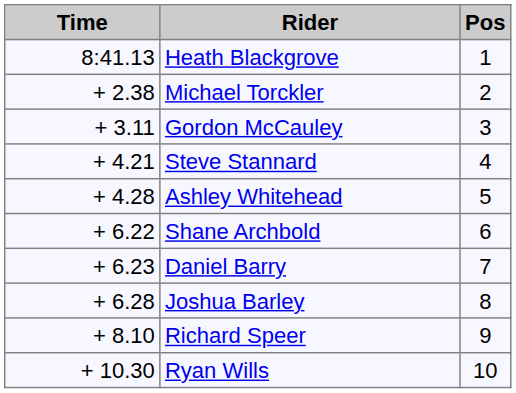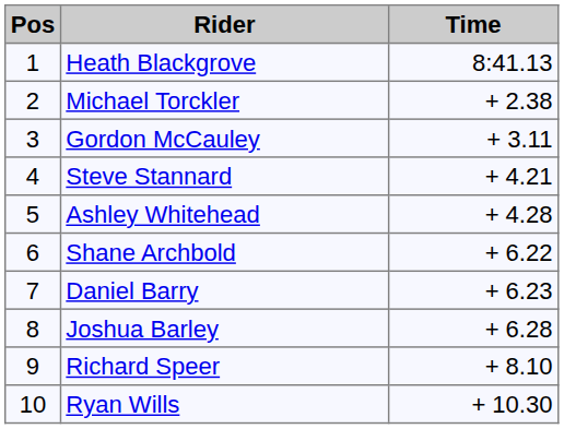columns swapped: Pos <-> Time
